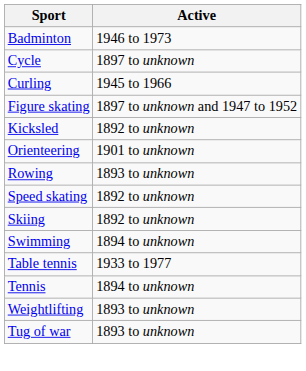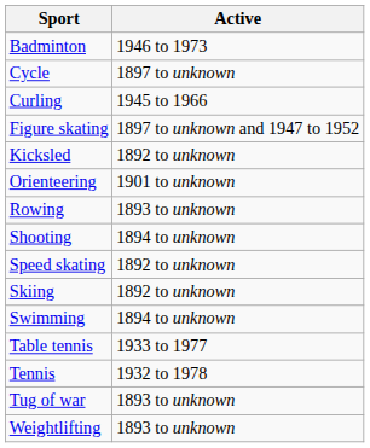+ row: Shooting | 1894 to unknown
Tennis | Active: 1894 to unknown -> 1932 to 1978
rows swapped: Tug of war <-> Weightlifting
